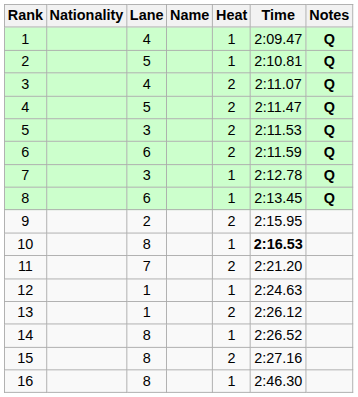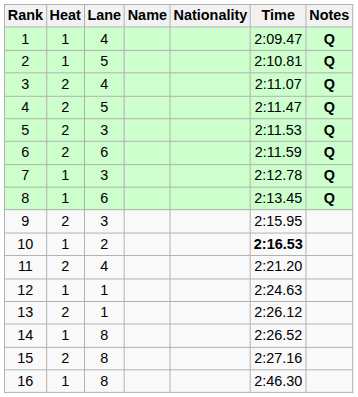columns swapped: Heat <-> Nationality
9 | Lane: 2 -> 3
10 | Lane: 8 -> 2
11 | Lane: 7 -> 4
